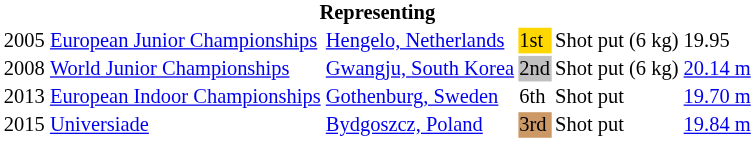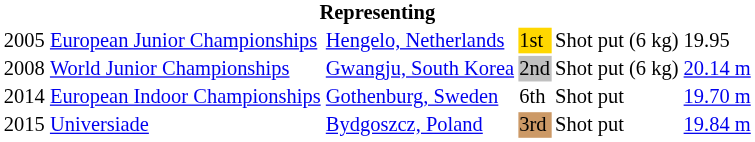European Indoor Championships | column 1: 2013 -> 2014
